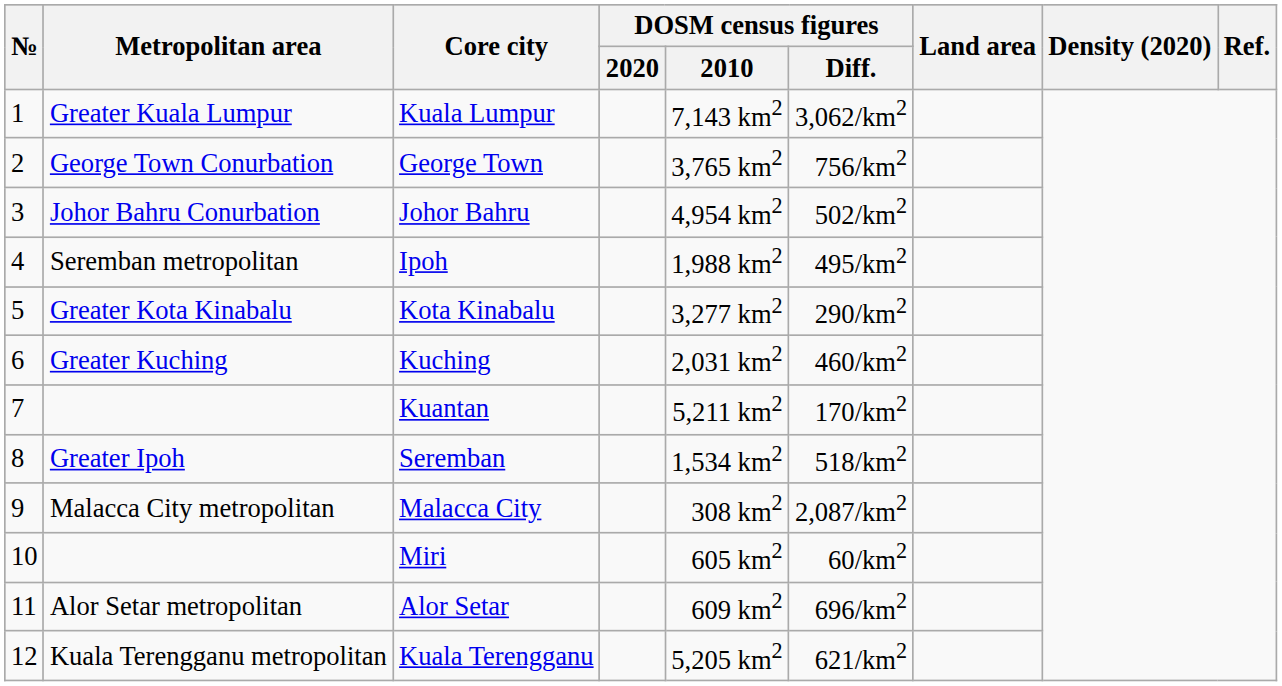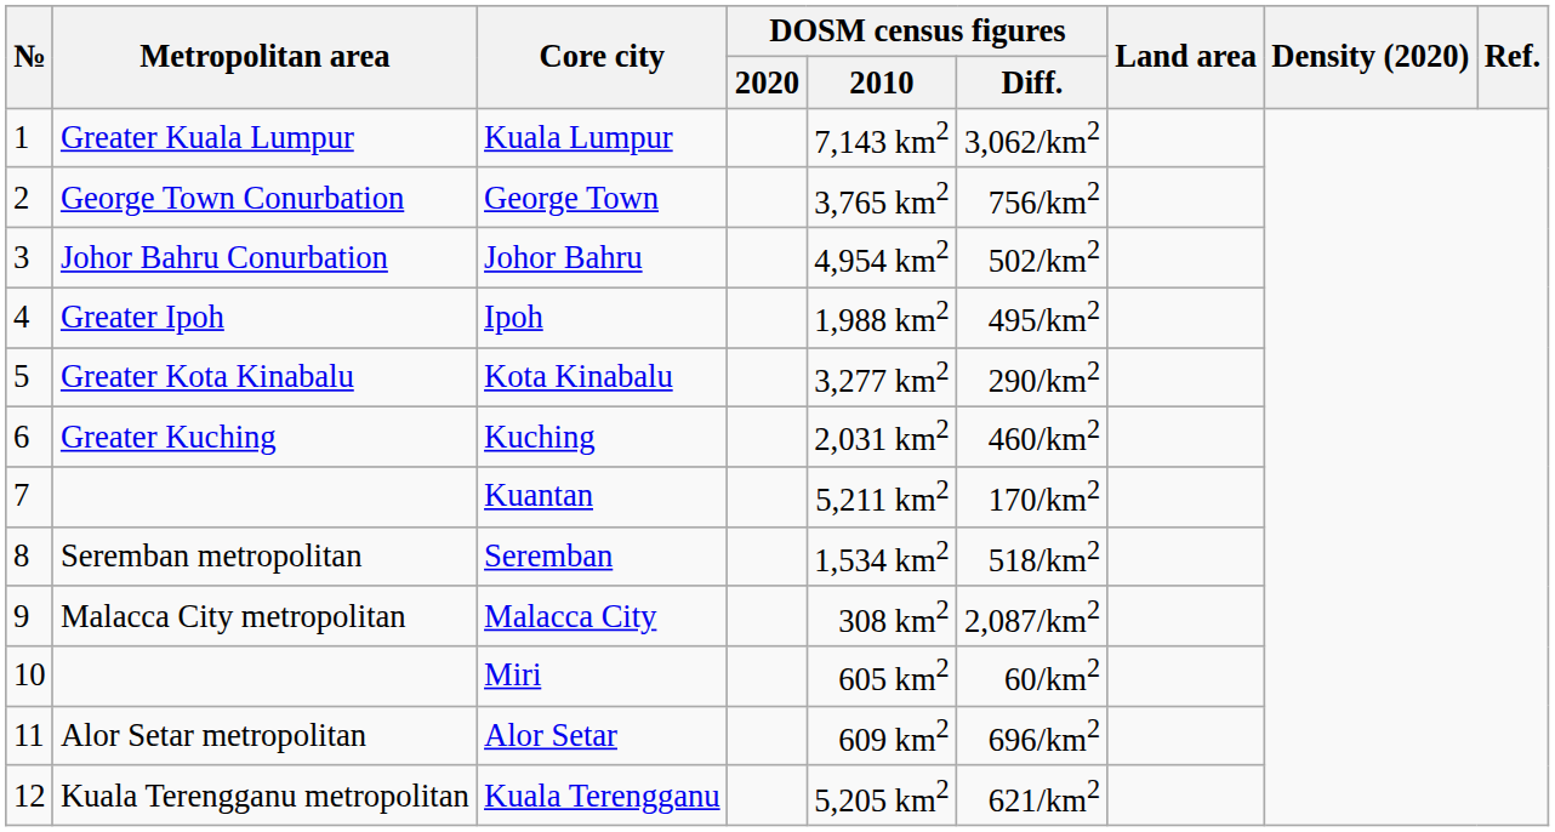Ipoh | Metropolitan area: Seremban metropolitan -> Greater Ipoh
Seremban | Metropolitan area: Greater Ipoh -> Seremban metropolitan
